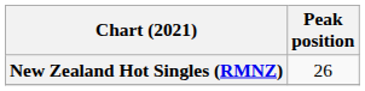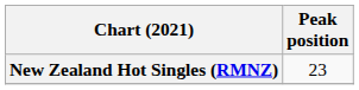New Zealand Hot Singles (RMNZ) | Peak position: 26 -> 23
